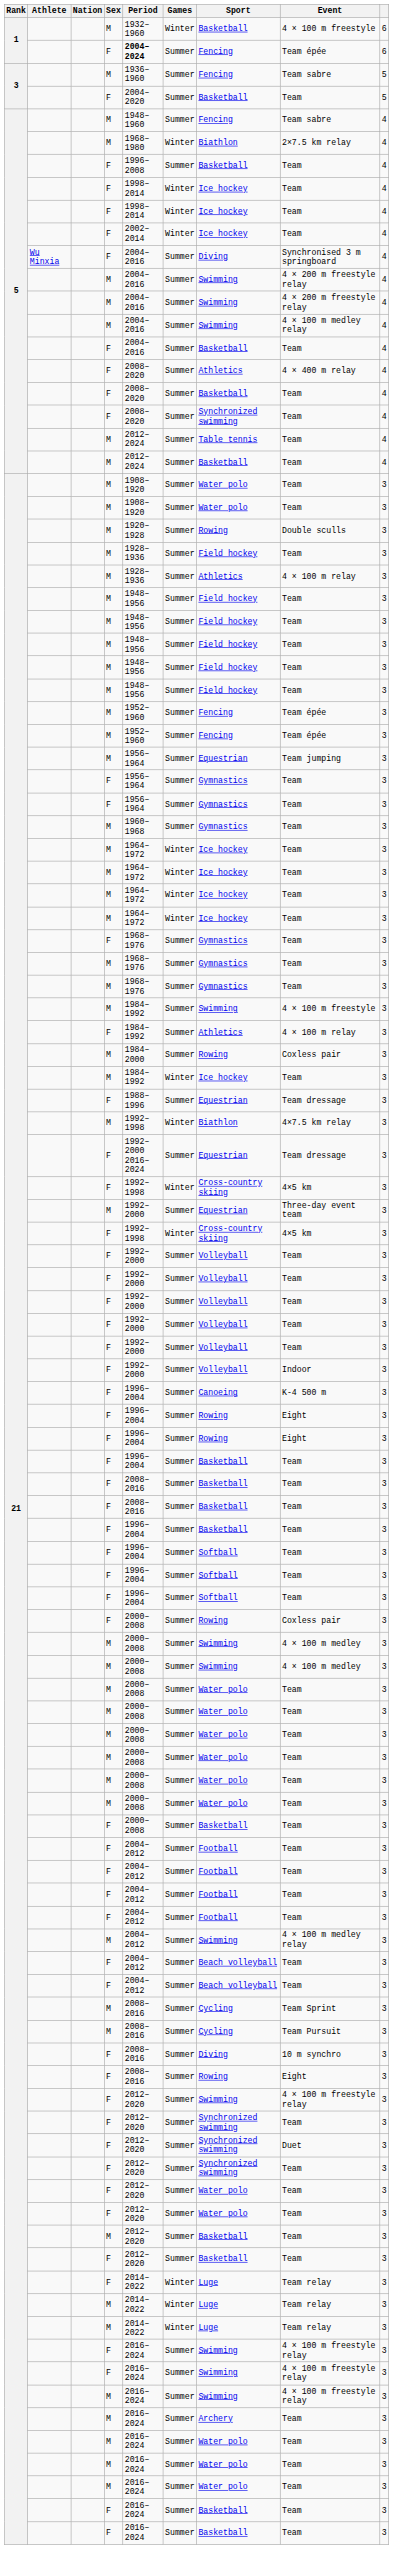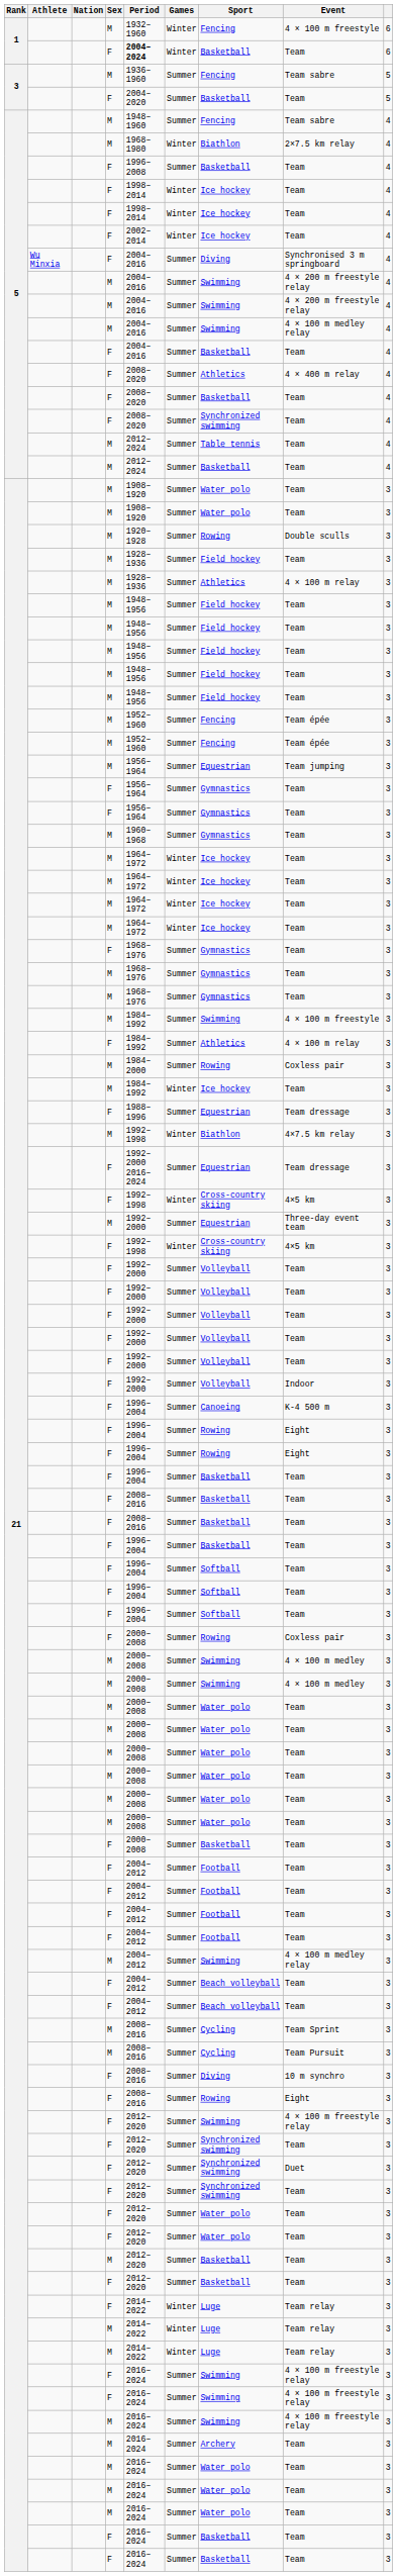1 / M | Sport: Basketball -> Fencing
1 / F | Games: Summer -> Winter
1 / F | Sport: Fencing -> Basketball
1 / F | Event: Team épée -> Team
